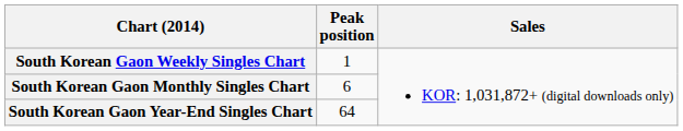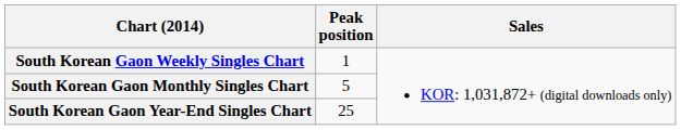South Korean Gaon Monthly Singles Chart | Peak position: 6 -> 5
South Korean Gaon Year-End Singles Chart | Peak position: 64 -> 25
